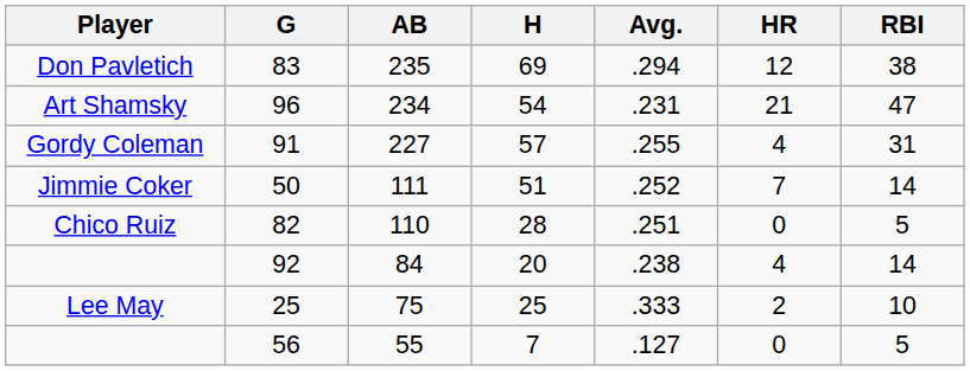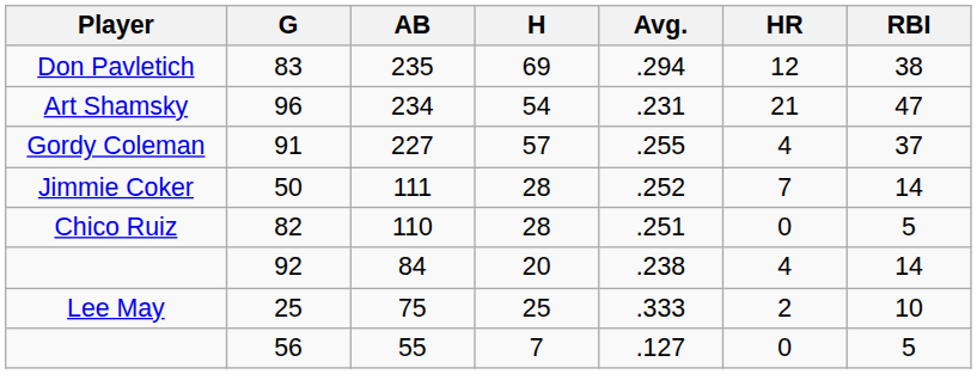91 | RBI: 31 -> 37
50 | H: 51 -> 28
